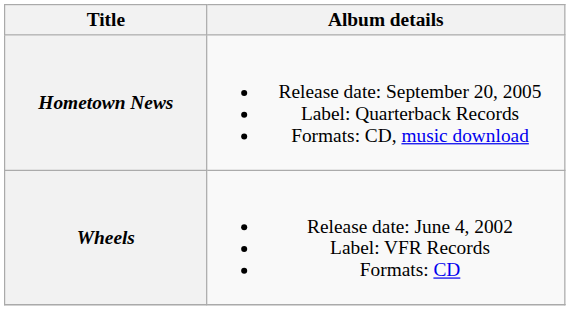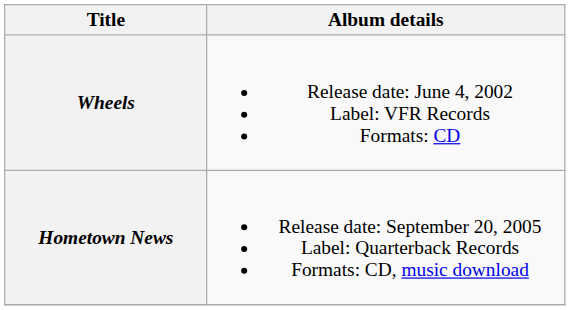rows swapped: Wheels <-> Hometown News
